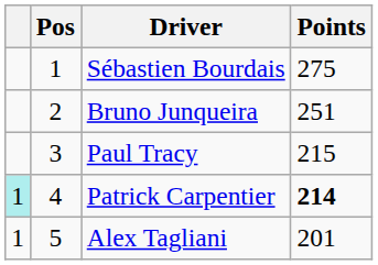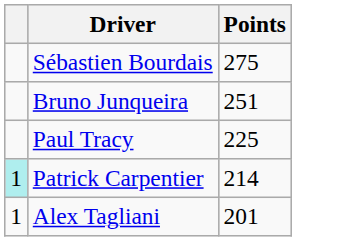- column: Pos | 1 | 2 | 3 | 4 | 5
Paul Tracy | Points: 215 -> 225
Patrick Carpentier | Points: bold -> normal
